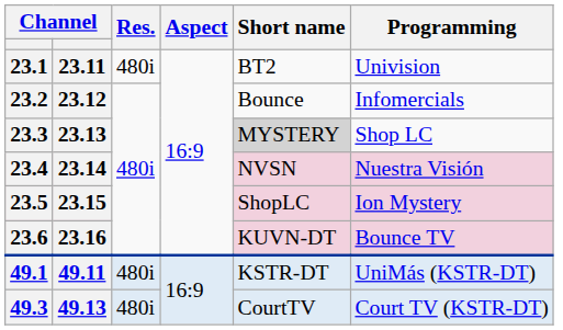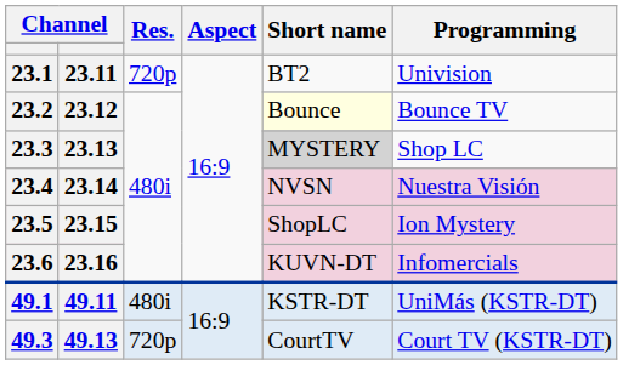23.1 | Res.: 480i -> 720p
23.2 | Short name: no background -> lightyellow background
23.2 | Programming: Infomercials -> Bounce TV
23.6 | Programming: Bounce TV -> Infomercials
49.3 | Res.: 480i -> 720p
